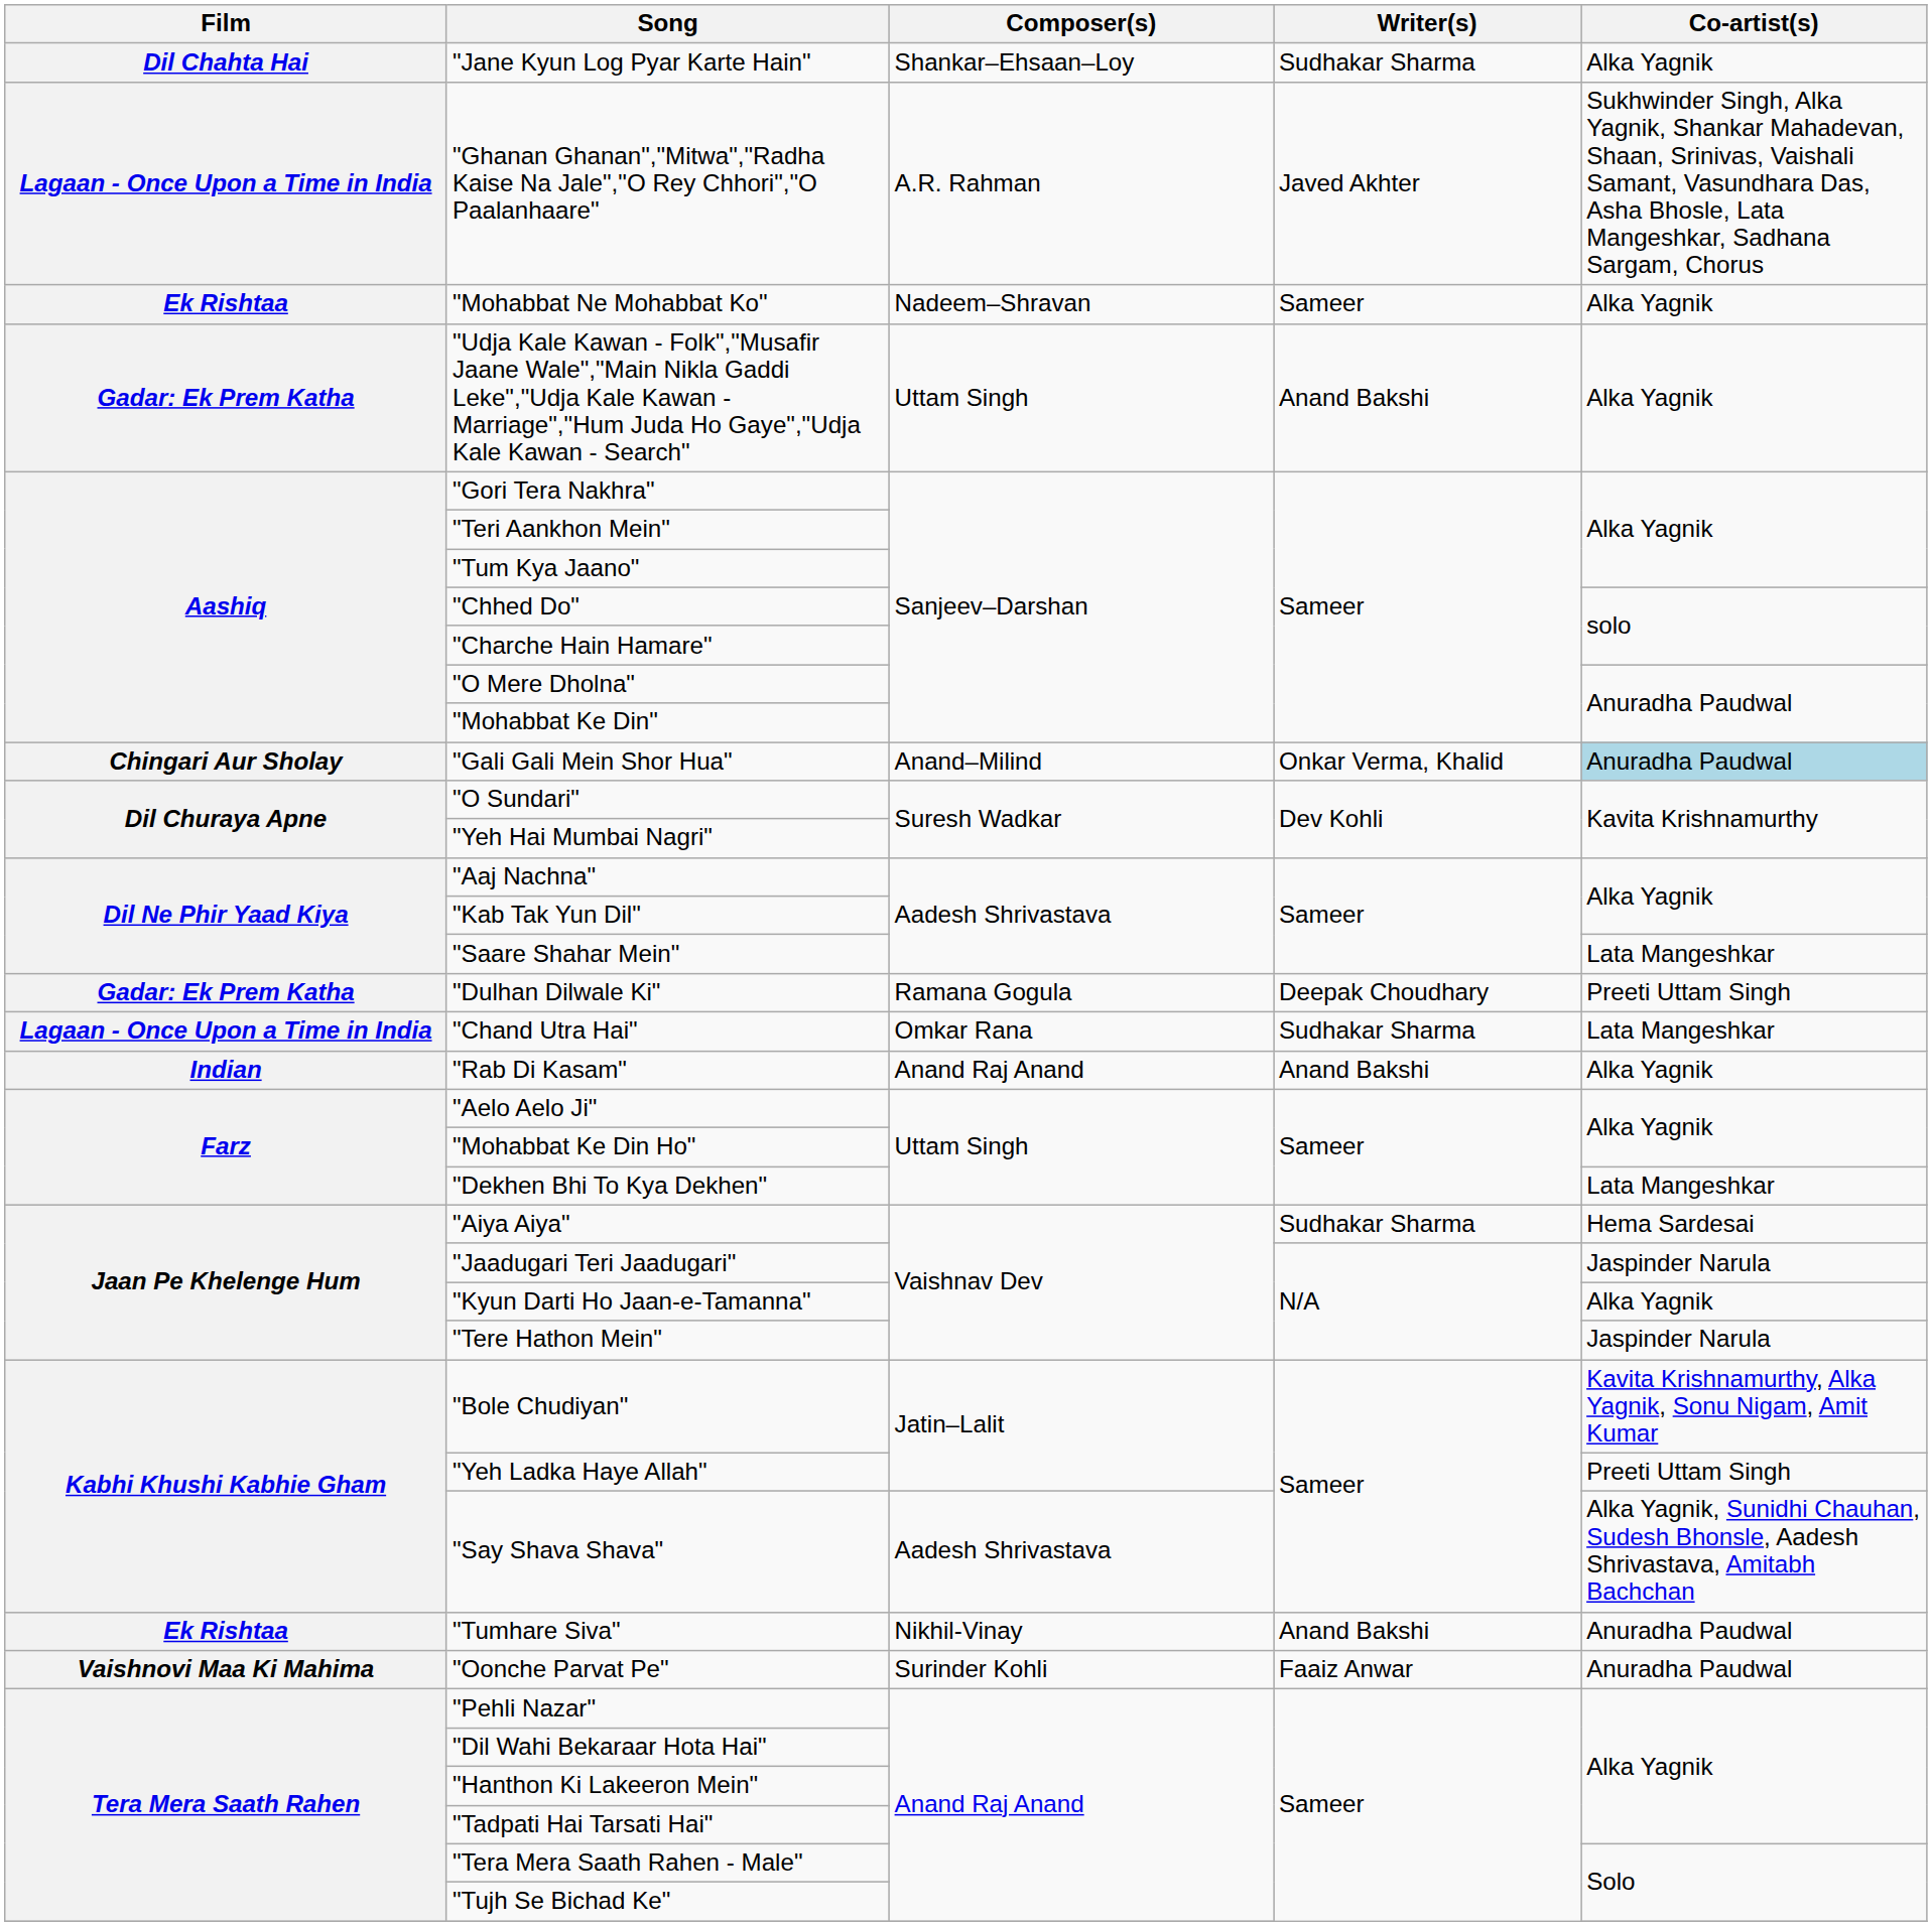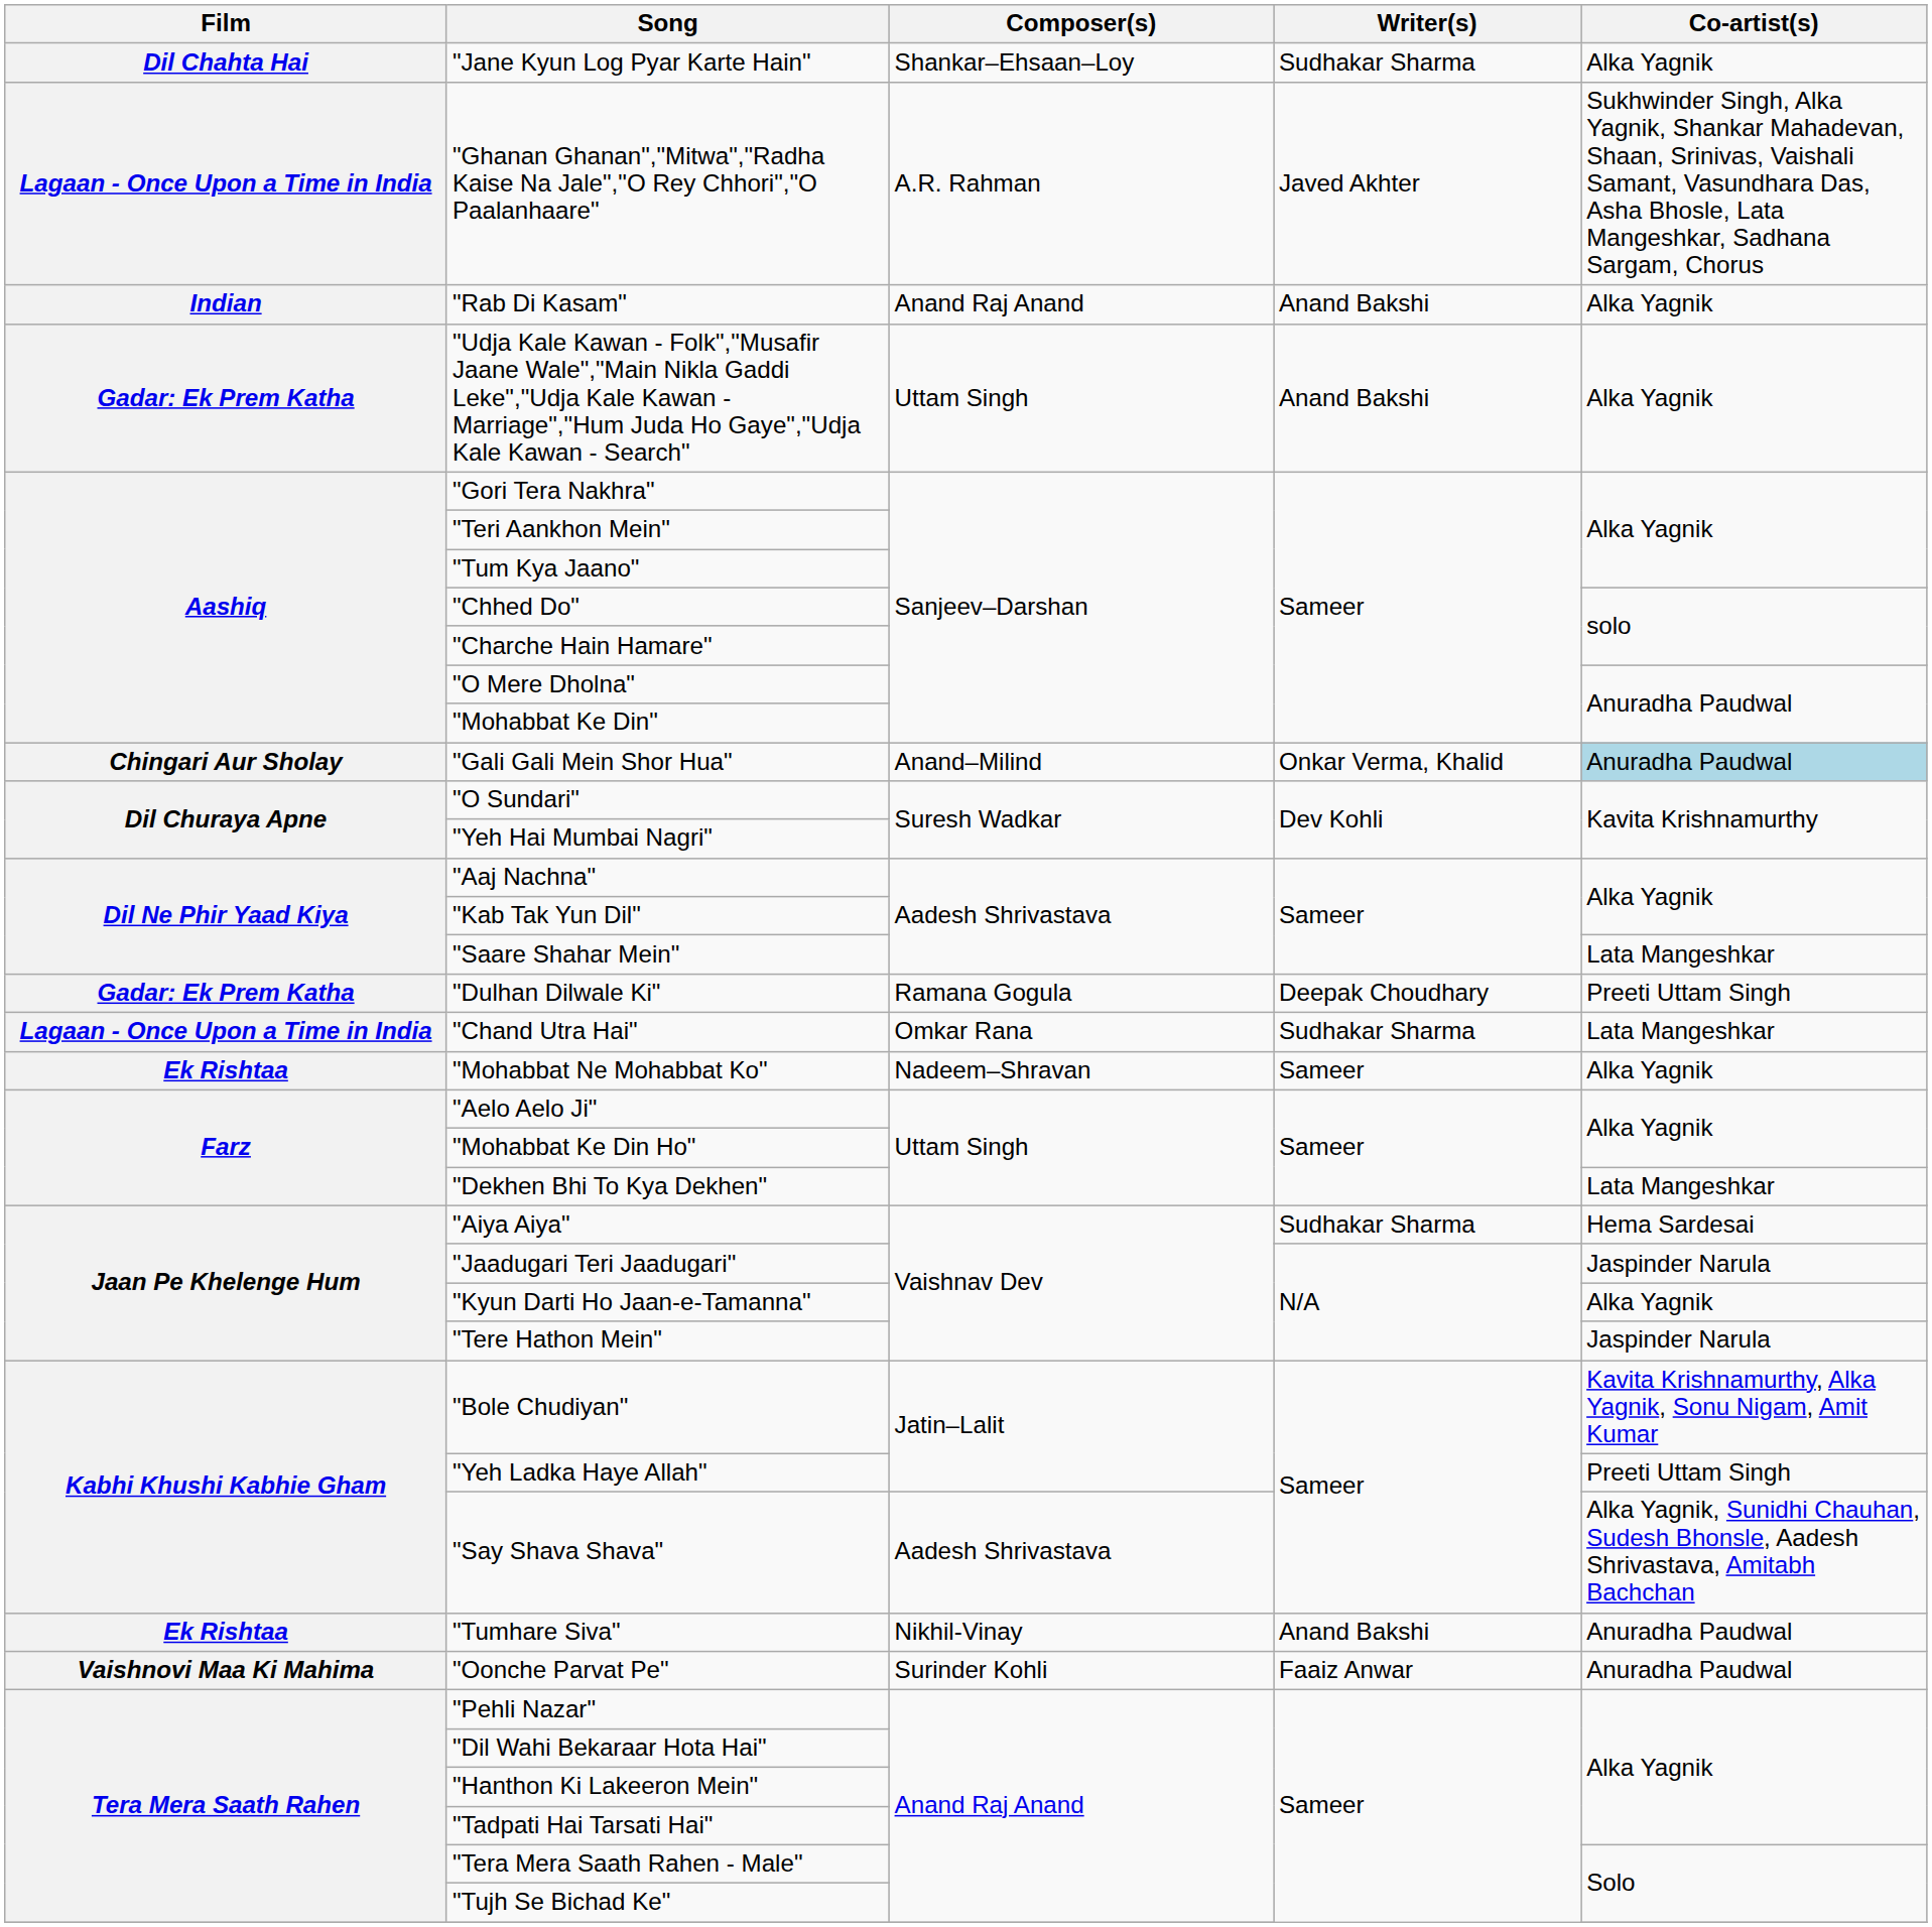rows swapped: "Rab Di Kasam" <-> "Mohabbat Ne Mohabbat Ko"
